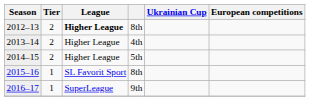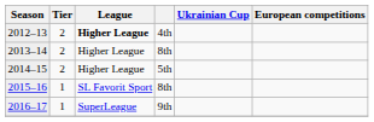2012–13 | column 4: 8th -> 4th
2013–14 | column 4: 4th -> 8th
